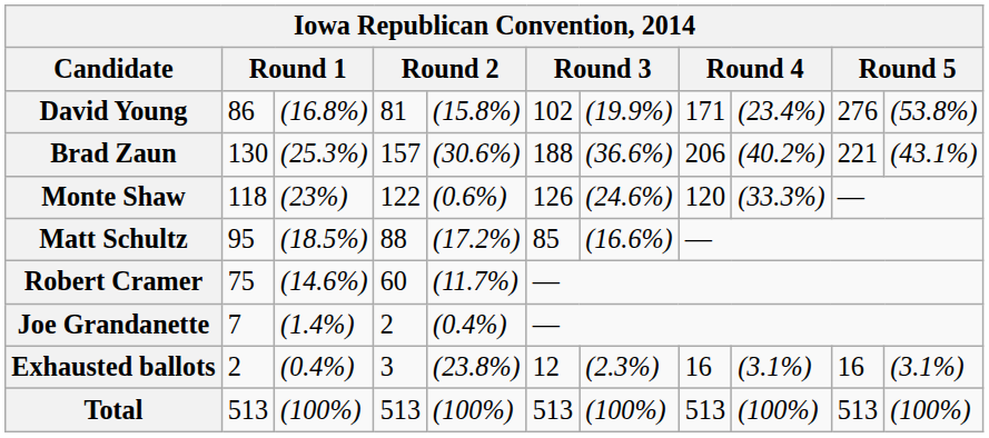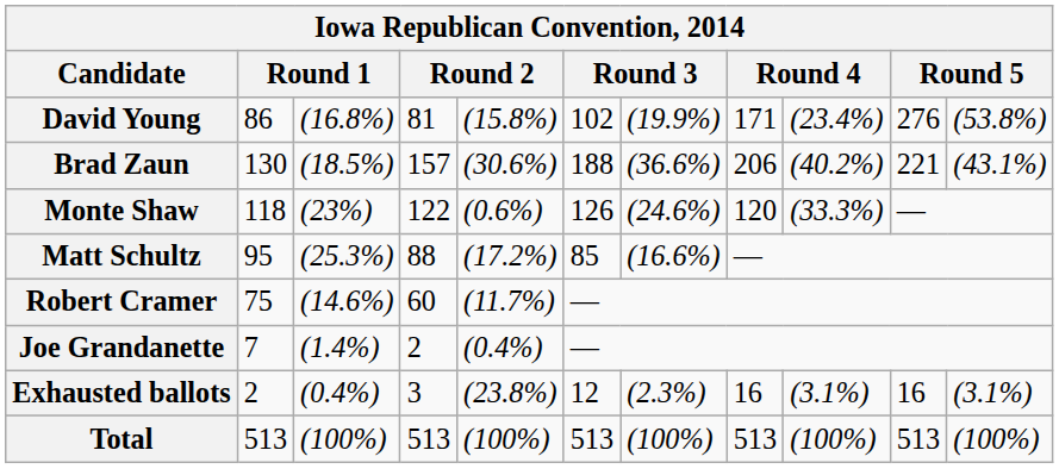Brad Zaun | column 3: (25.3%) -> (18.5%)
Matt Schultz | column 3: (18.5%) -> (25.3%)
